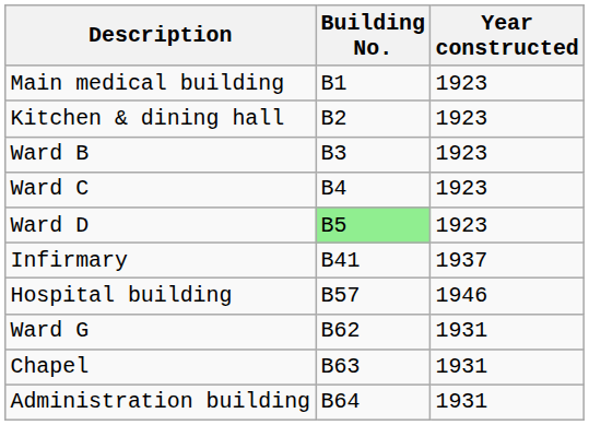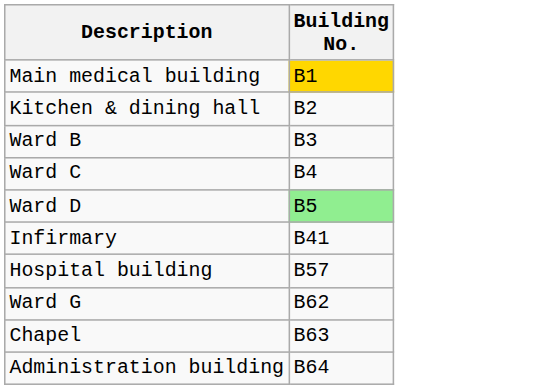- column: Year constructed | 1923 | 1923 | 1923 | 1923 | 1923 | 1937 | 1946 | 1931 | 1931 | 1931
Main medical building | Building No.: no background -> gold background
